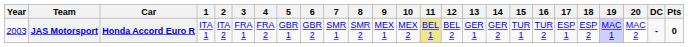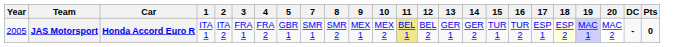- column: 6 | GBR 2
JAS Motorsport | Year: 2003 -> 2005
JAS Motorsport | 18: no background -> lightyellow background
